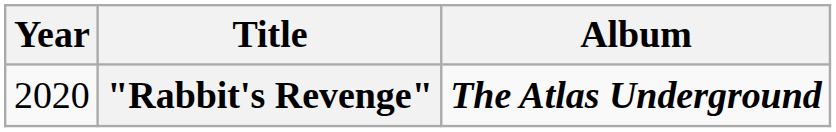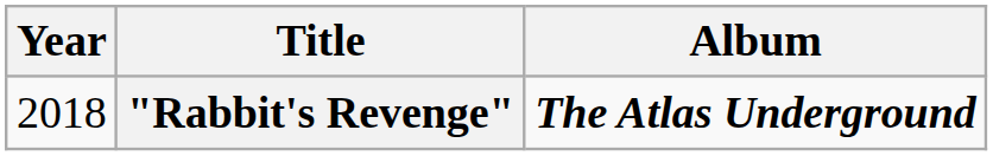"Rabbit's Revenge" | Year: 2020 -> 2018
